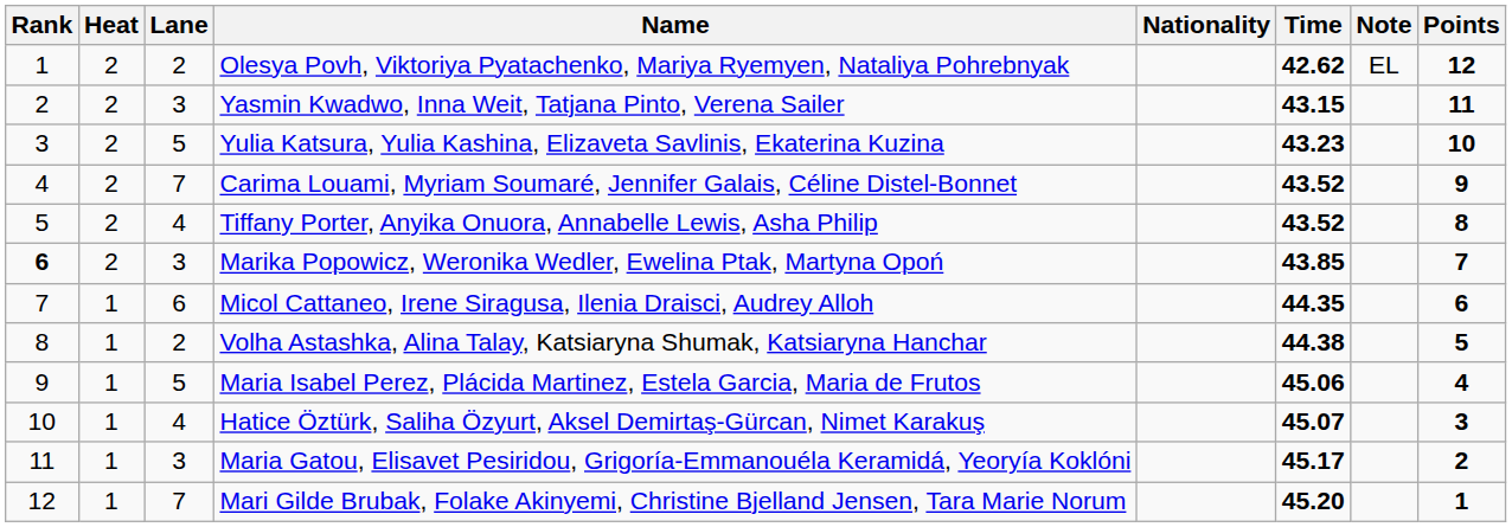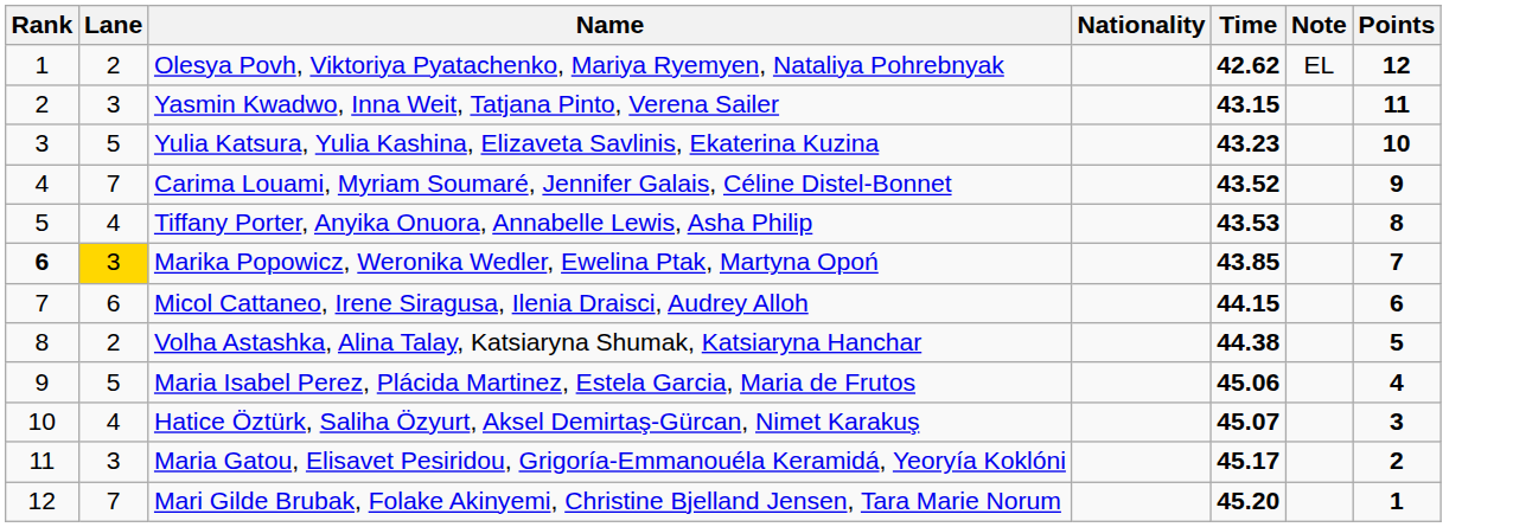- column: Heat | 2 | 2 | 2 | 2 | 2 | 2 | 1 | 1 | 1 | 1 | 1 | 1
Tiffany Porter, Anyika Onuora, Annabelle Lewis, Asha Philip | Time: 43.52 -> 43.53
Marika Popowicz, Weronika Wedler, Ewelina Ptak, Martyna Opoń | Lane: no background -> gold background
Micol Cattaneo, Irene Siragusa, Ilenia Draisci, Audrey Alloh | Time: 44.35 -> 44.15
